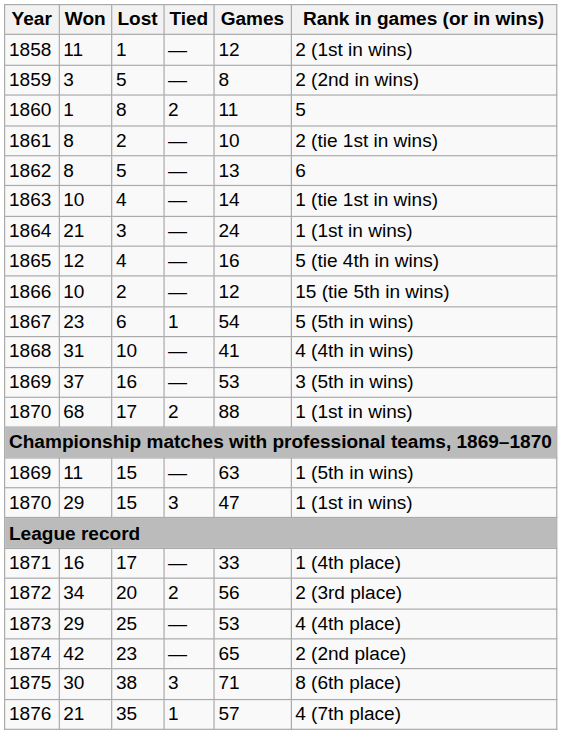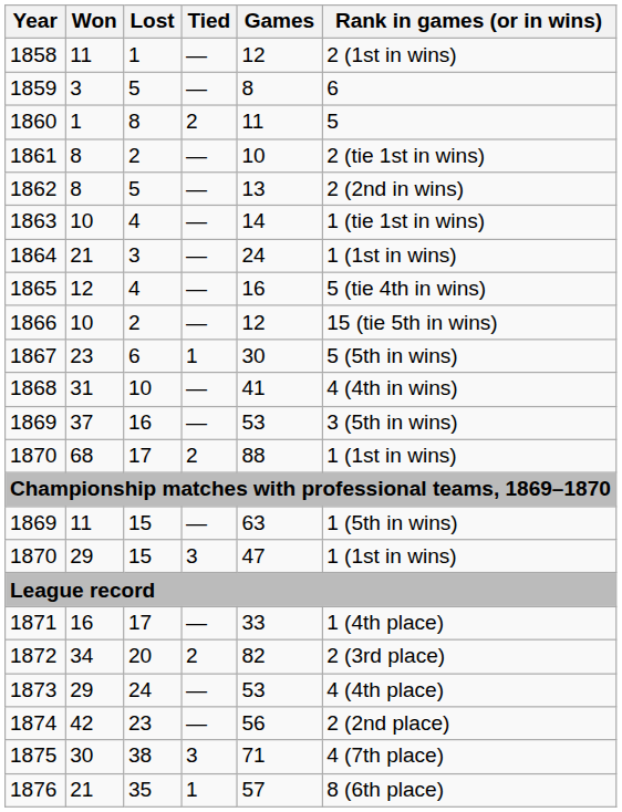1859 | Rank in games (or in wins): 2 (2nd in wins) -> 6
1862 | Rank in games (or in wins): 6 -> 2 (2nd in wins)
1867 | Games: 54 -> 30
1872 | Games: 56 -> 82
1873 | Lost: 25 -> 24
1874 | Games: 65 -> 56
1875 | Rank in games (or in wins): 8 (6th place) -> 4 (7th place)
1876 | Rank in games (or in wins): 4 (7th place) -> 8 (6th place)
